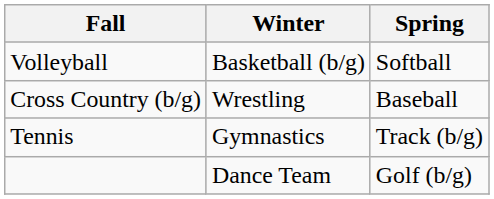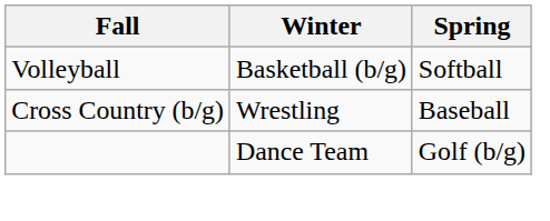- row: Tennis | Gymnastics | Track (b/g)
